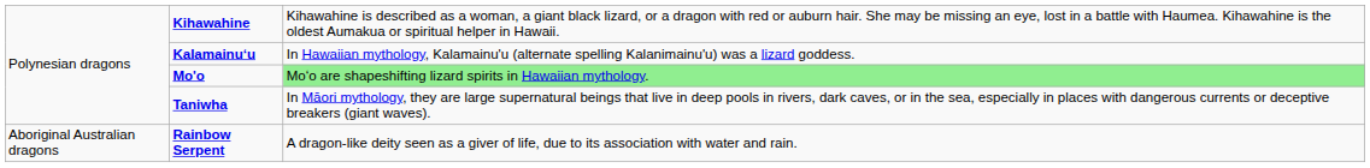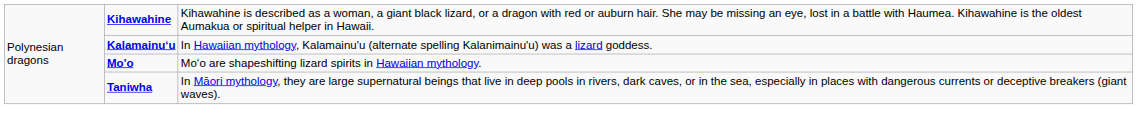Mo'o | column 3: lightgreen background -> no background
- row: Aboriginal Australian dragons | Rainbow Serpent | A dragon-like deity seen as a giver of life, due to its association with water and rain.
